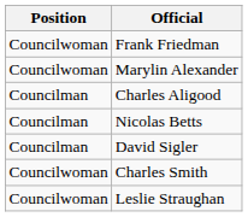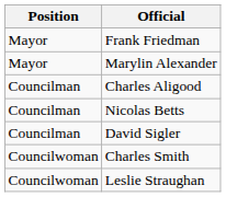Frank Friedman | Position: Councilwoman -> Mayor
Marylin Alexander | Position: Councilwoman -> Mayor
